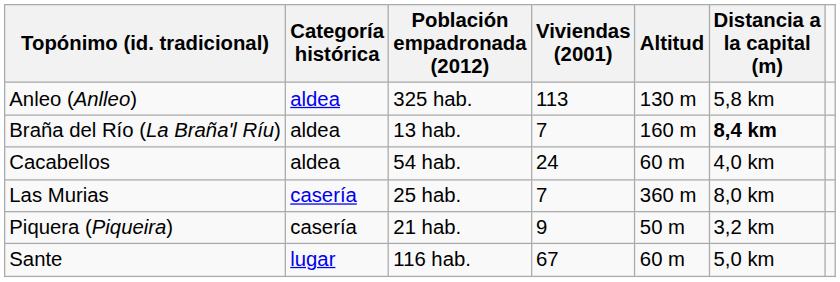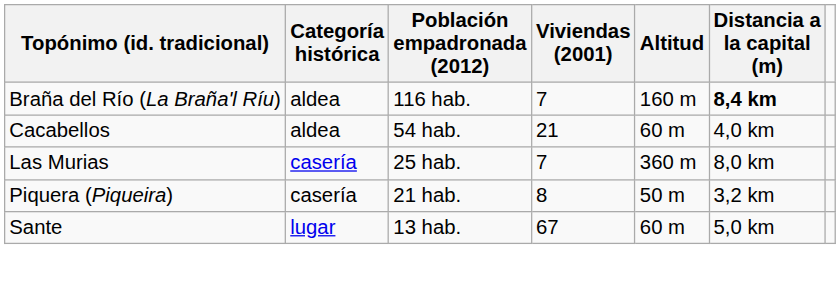- row: Anleo (Anlleo) | aldea | 325 hab. | 113 | 130 m | 5,8 km
Braña del Río (La Braña'l Ríu) | Población empadronada (2012): 13 hab. -> 116 hab.
Cacabellos | Viviendas (2001): 24 -> 21
Piquera (Piqueira) | Viviendas (2001): 9 -> 8
Sante | Población empadronada (2012): 116 hab. -> 13 hab.
